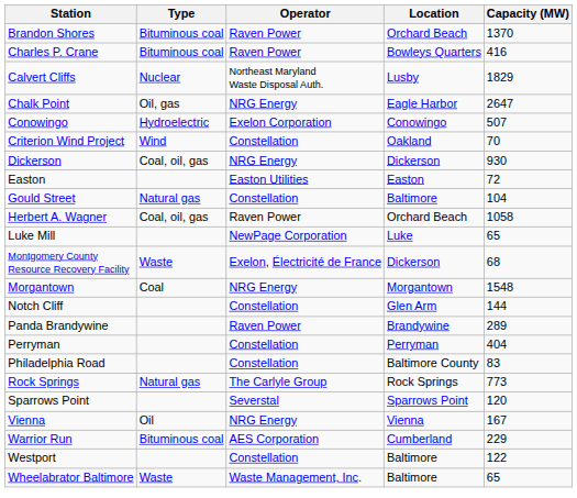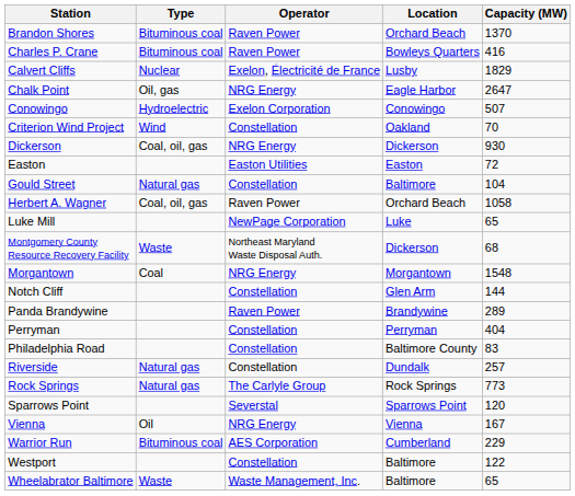Calvert Cliffs | Operator: Northeast Maryland Waste Disposal Auth. -> Exelon, Électricité de France
Montgomery County Resource Recovery Facility | Operator: Exelon, Électricité de France -> Northeast Maryland Waste Disposal Auth.
+ row: Riverside | Natural gas | Constellation | Dundalk | 257
